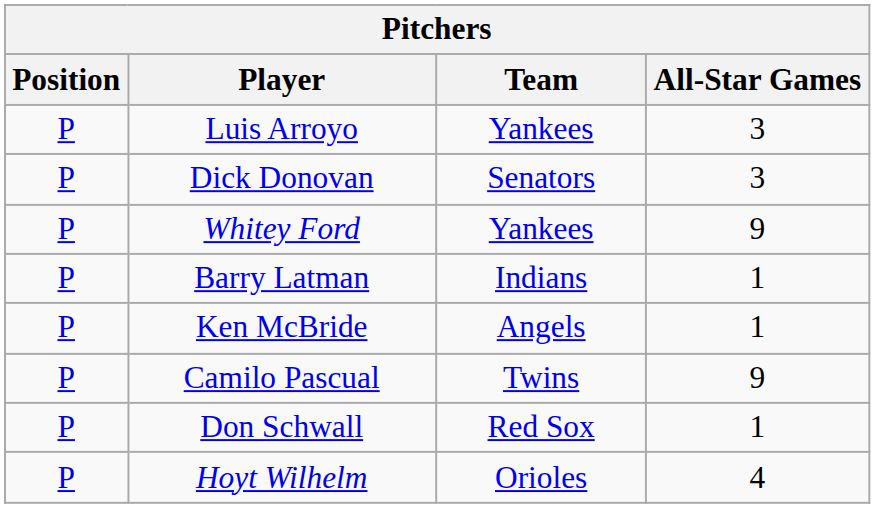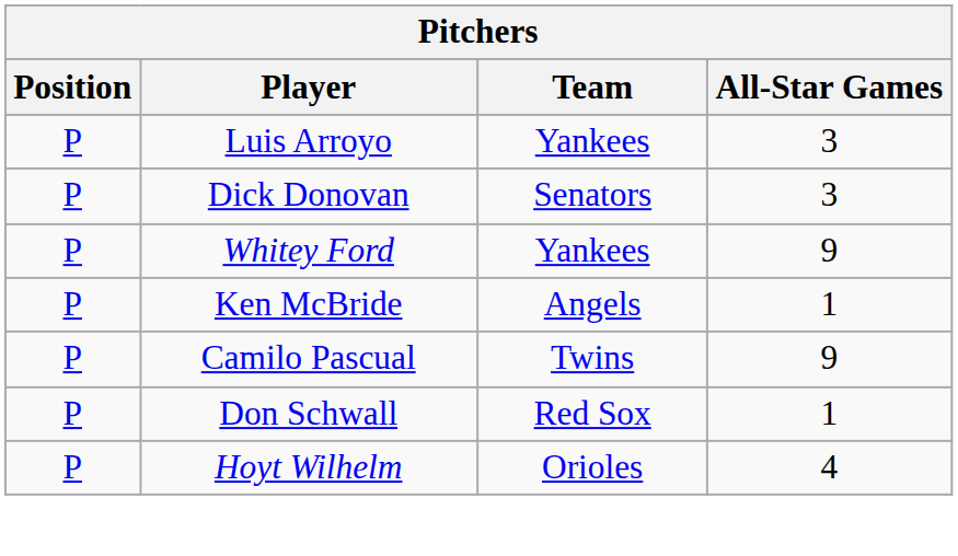- row: P | Barry Latman | Indians | 1
